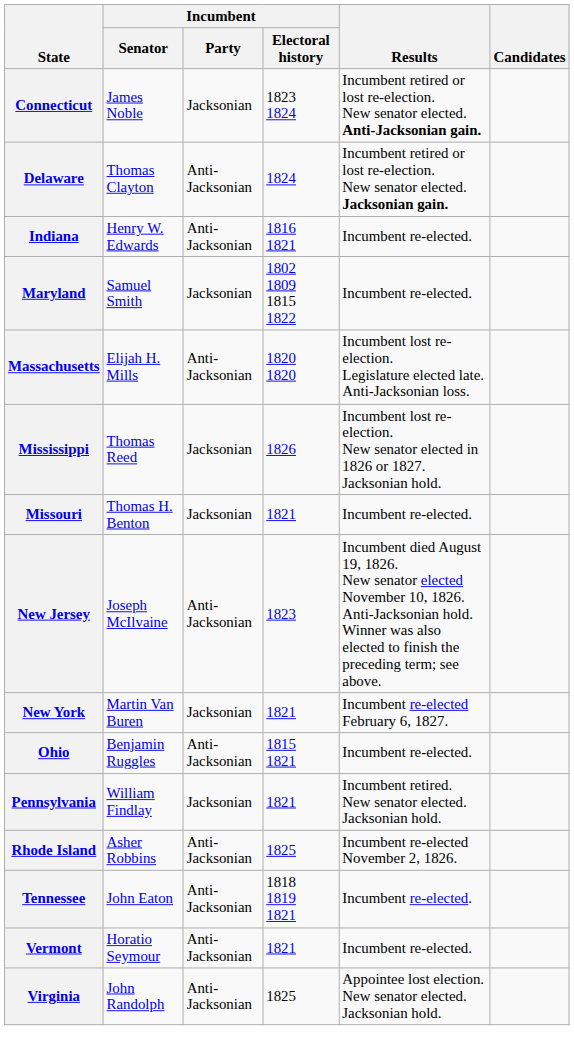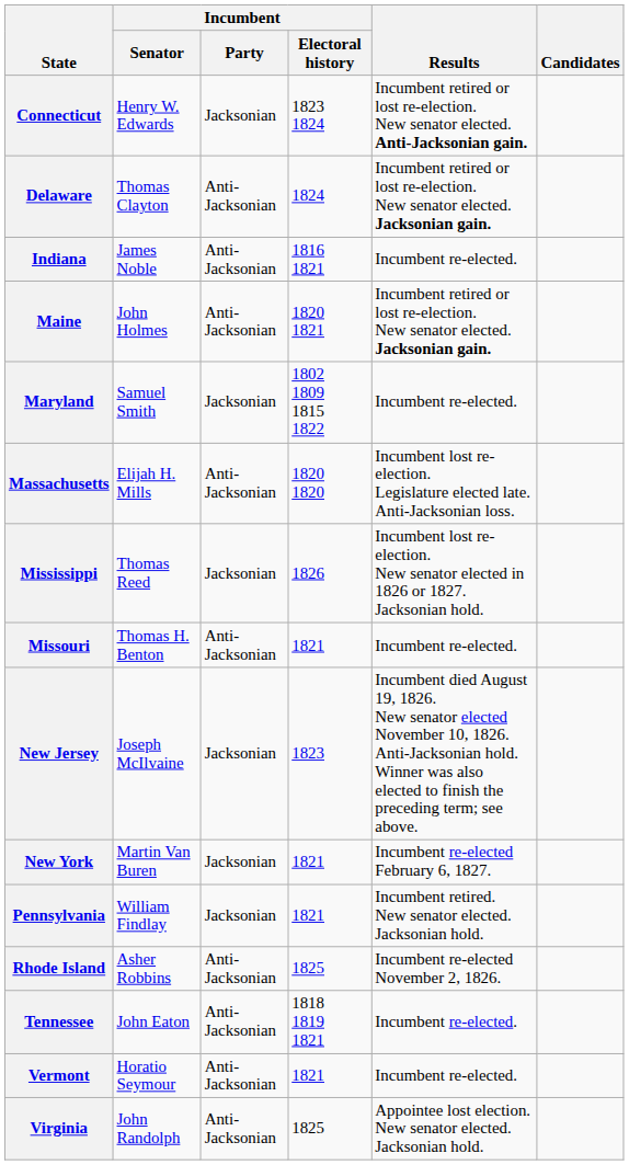Connecticut | Incumbent / Senator: James Noble -> Henry W. Edwards
Indiana | Incumbent / Senator: Henry W. Edwards -> James Noble
+ row: Maine | John Holmes | Anti-Jacksonian | 1820 1821 | Incumbent retired or lost re-election. New senator elected. Jacksonian gain.
Missouri | Incumbent / Party: Jacksonian -> Anti-Jacksonian
New Jersey | Incumbent / Party: Anti-Jacksonian -> Jacksonian
- row: Ohio | Benjamin Ruggles | Anti-Jacksonian | 1815 1821 | Incumbent re-elected.
